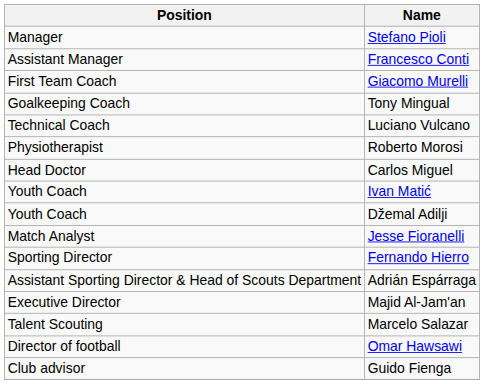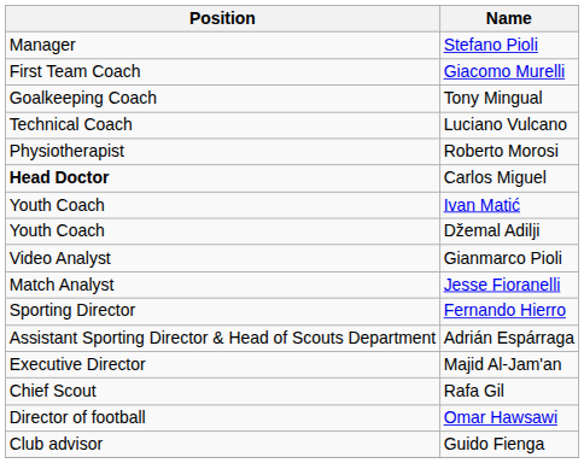- row: Assistant Manager | Francesco Conti
Carlos Miguel | Position: normal -> bold
+ row: Video Analyst | Gianmarco Pioli
- row: Talent Scouting | Marcelo Salazar
+ row: Chief Scout | Rafa Gil
